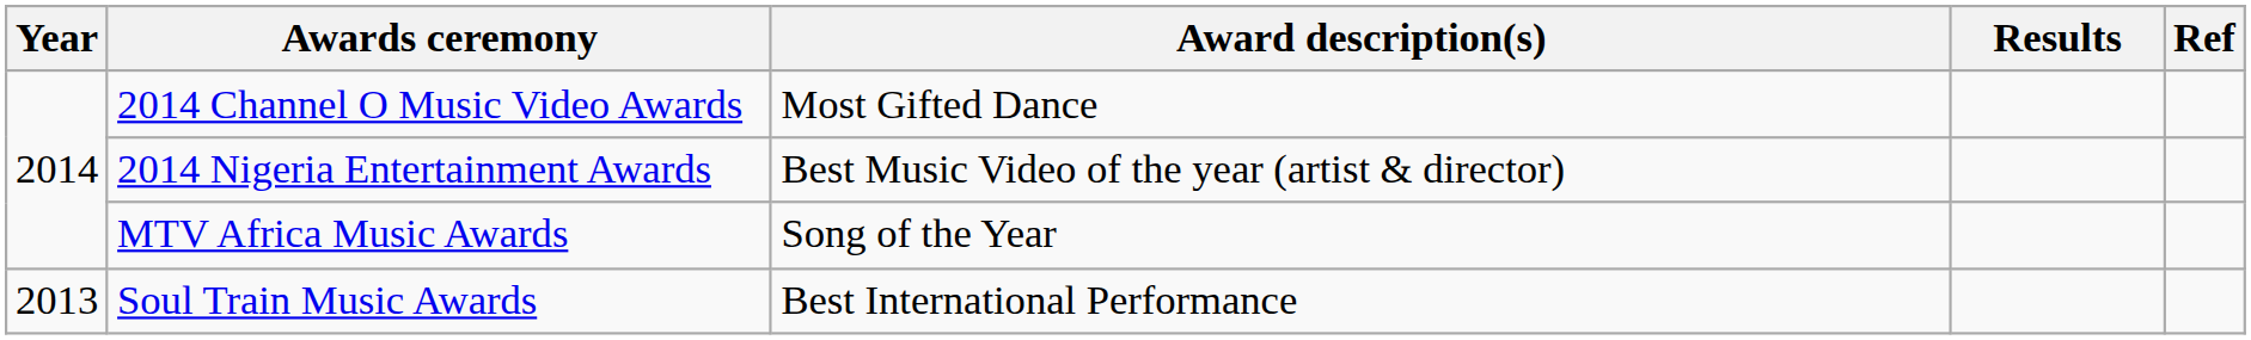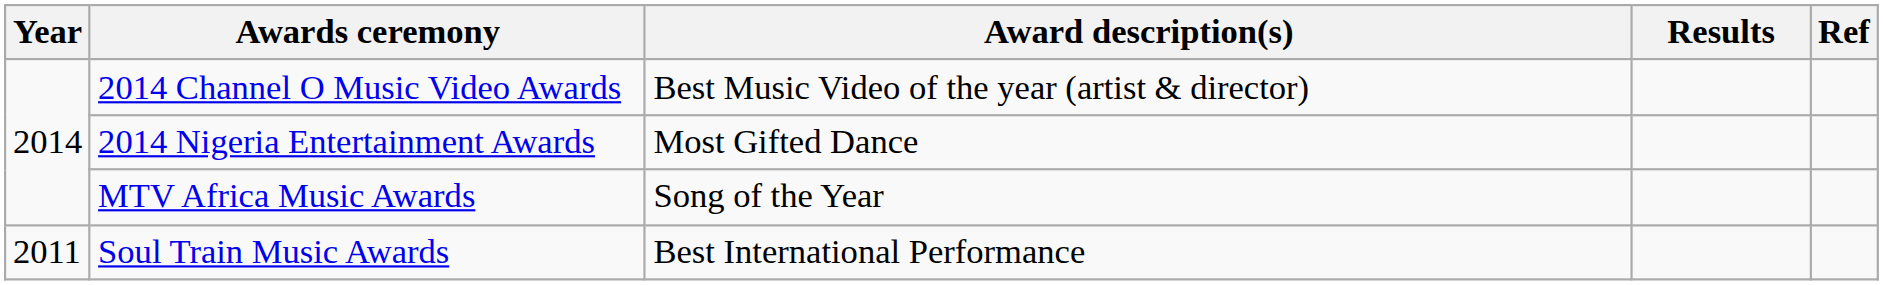2014 Channel O Music Video Awards | Award description(s): Most Gifted Dance -> Best Music Video of the year (artist & director)
2014 Nigeria Entertainment Awards | Award description(s): Best Music Video of the year (artist & director) -> Most Gifted Dance
Soul Train Music Awards | Year: 2013 -> 2011
